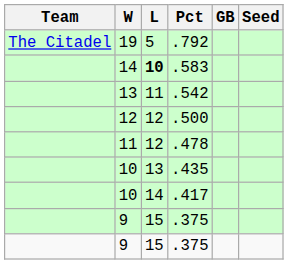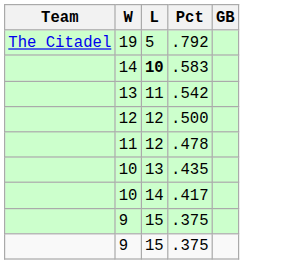- column: Seed
